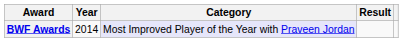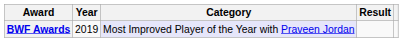BWF Awards | Year: 2014 -> 2019
